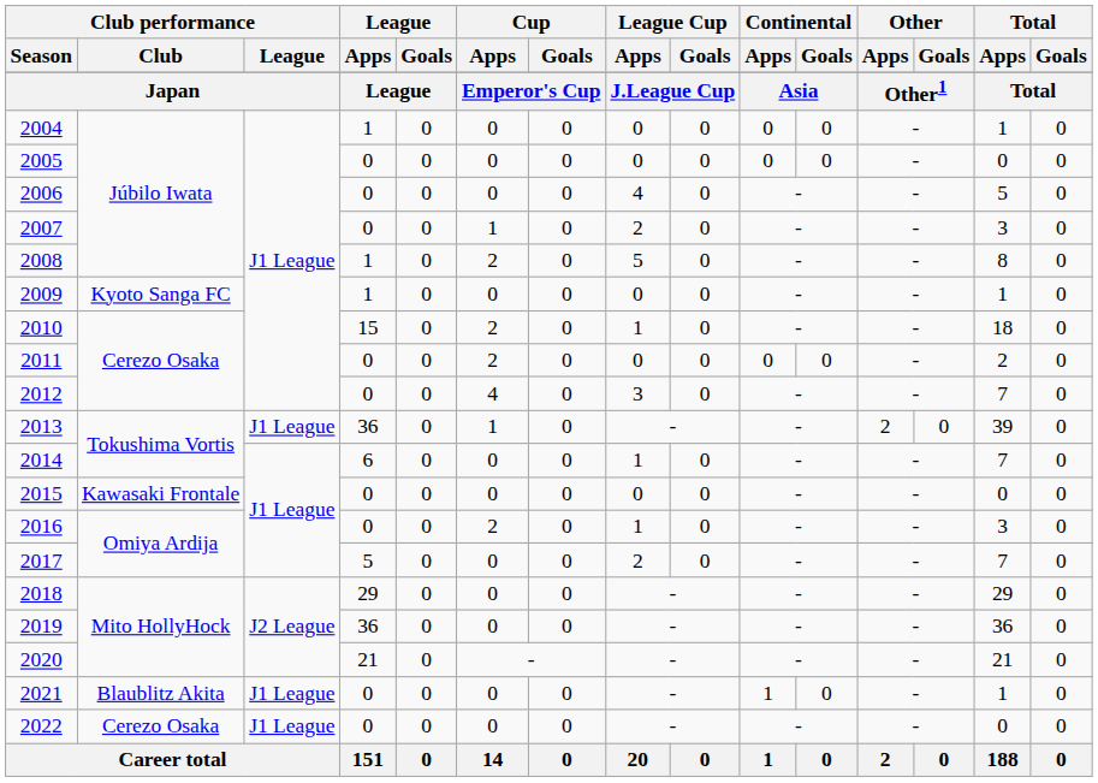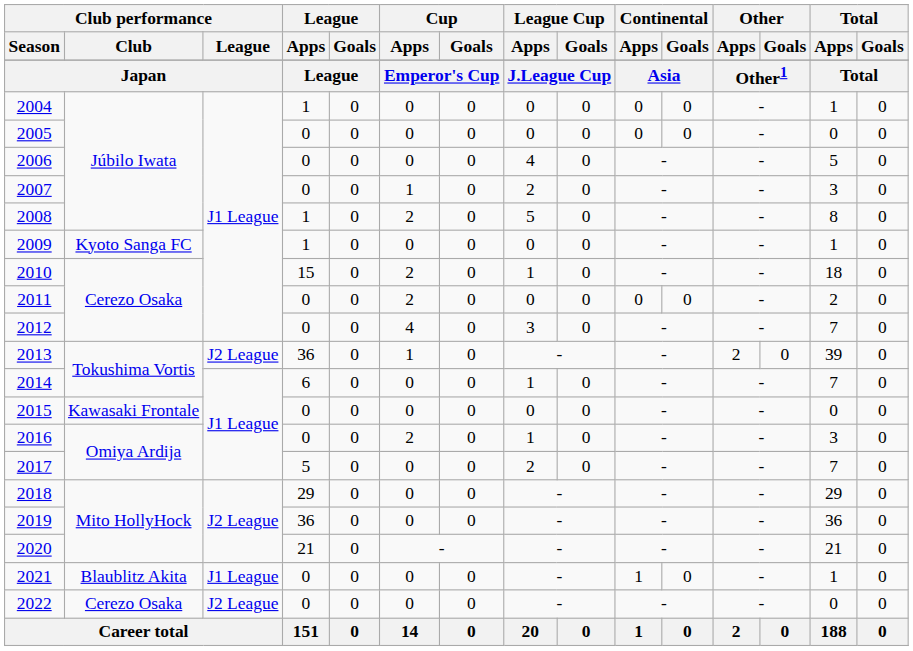2013 | Club performance / League: J1 League -> J2 League
2022 | Club performance / League: J1 League -> J2 League
